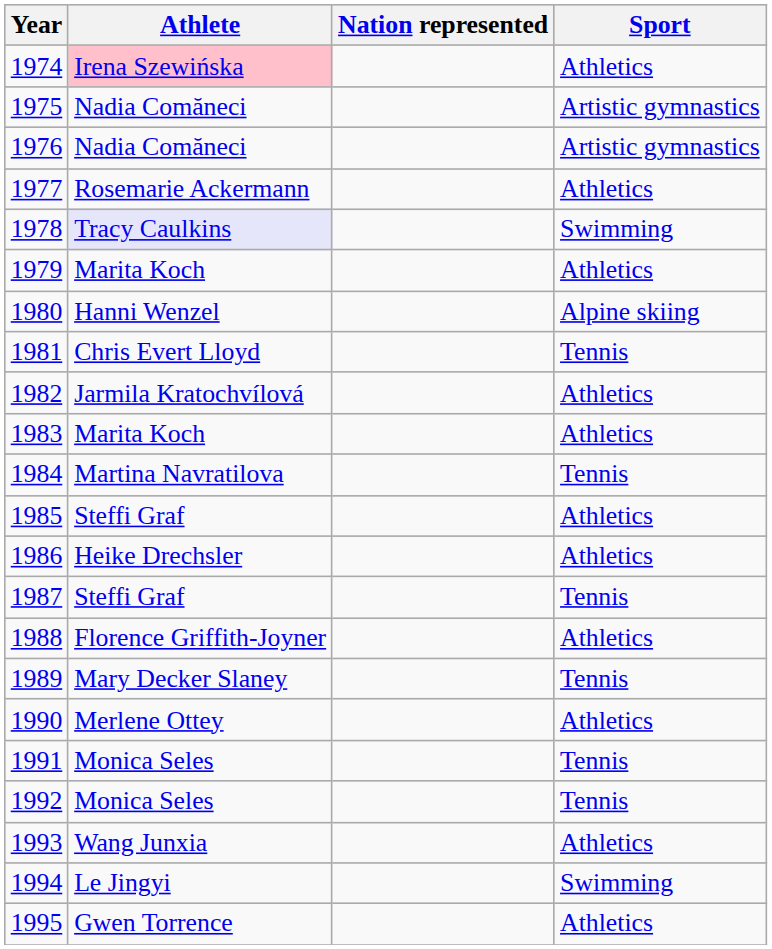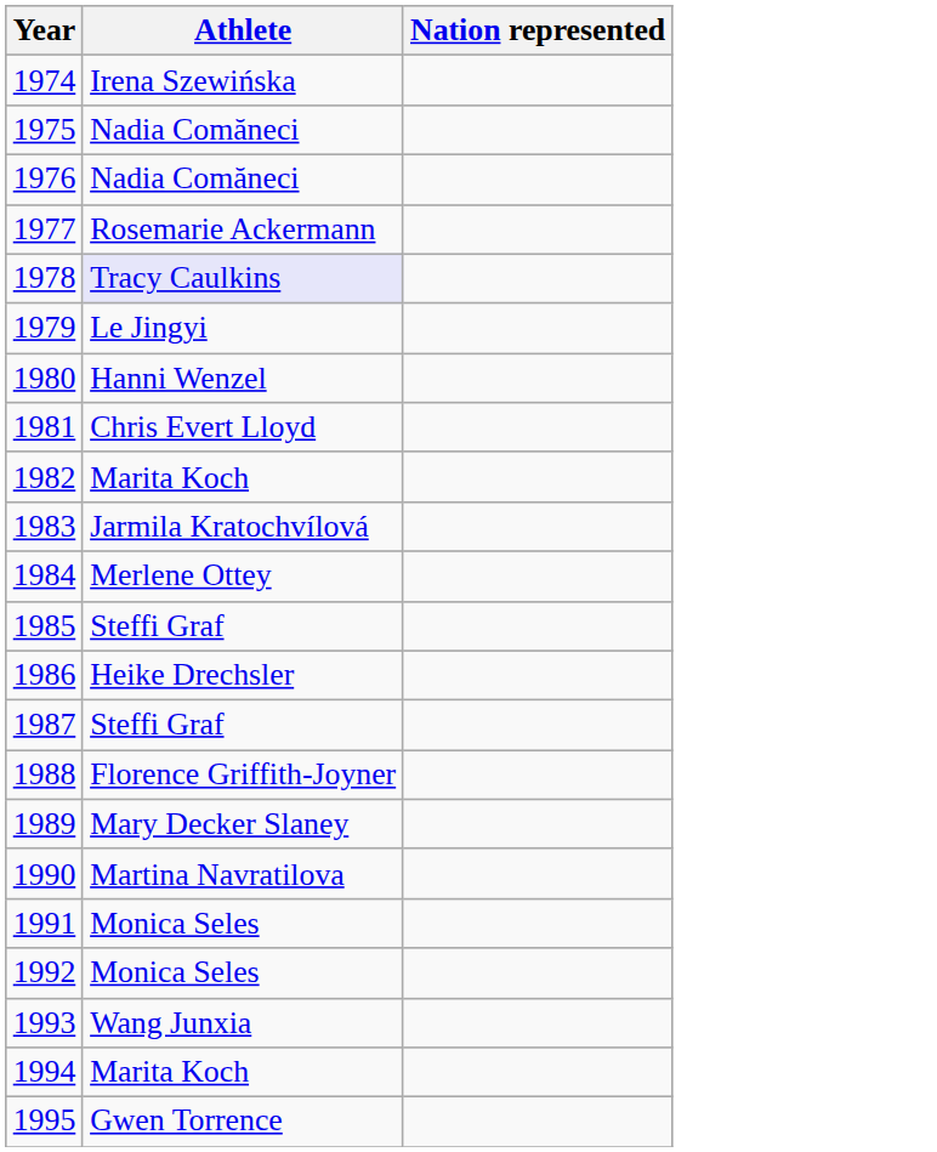- column: Sport | Athletics | Artistic gymnastics | Artistic gymnastics | Athletics | Swimming | Athletics | Alpine skiing | Tennis | Athletics | Athletics | Tennis | Athletics | Athletics | Tennis | Athletics | Tennis | Athletics | Tennis | Tennis | Athletics | Swimming | Athletics
1974 | Athlete: pink background -> no background
1979 | Athlete: Marita Koch -> Le Jingyi
1982 | Athlete: Jarmila Kratochvílová -> Marita Koch
1983 | Athlete: Marita Koch -> Jarmila Kratochvílová
1984 | Athlete: Martina Navratilova -> Merlene Ottey
1990 | Athlete: Merlene Ottey -> Martina Navratilova
1994 | Athlete: Le Jingyi -> Marita Koch
